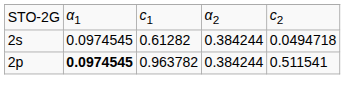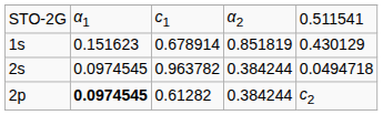STO-2G | column 5: c2 -> 0.511541
+ row: 1s | 0.151623 | 0.678914 | 0.851819 | 0.430129
2s | column 3: 0.61282 -> 0.963782
2p | column 3: 0.963782 -> 0.61282
2p | column 5: 0.511541 -> c2
